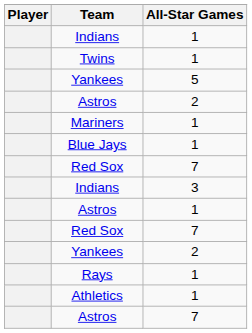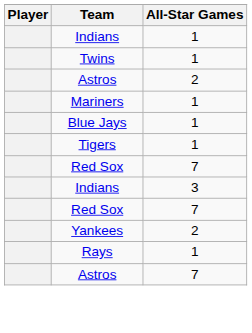- row: Yankees | 5
+ row: Tigers | 1
- row: Astros | 1
- row: Athletics | 1
